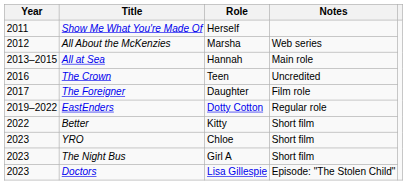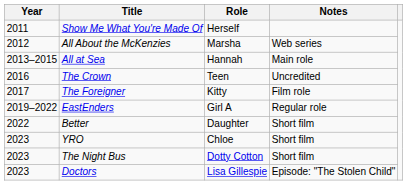The Foreigner | Role: Daughter -> Kitty
EastEnders | Role: Dotty Cotton -> Girl A
Better | Role: Kitty -> Daughter
The Night Bus | Role: Girl A -> Dotty Cotton
